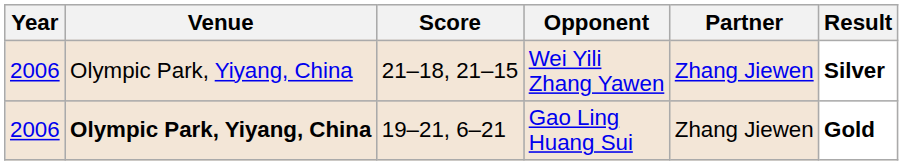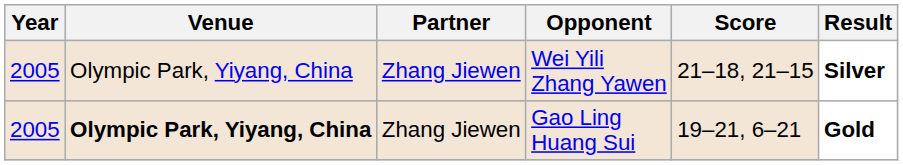columns swapped: Partner <-> Score
Wei Yili Zhang Yawen | Year: 2006 -> 2005
Gao Ling Huang Sui | Year: 2006 -> 2005
